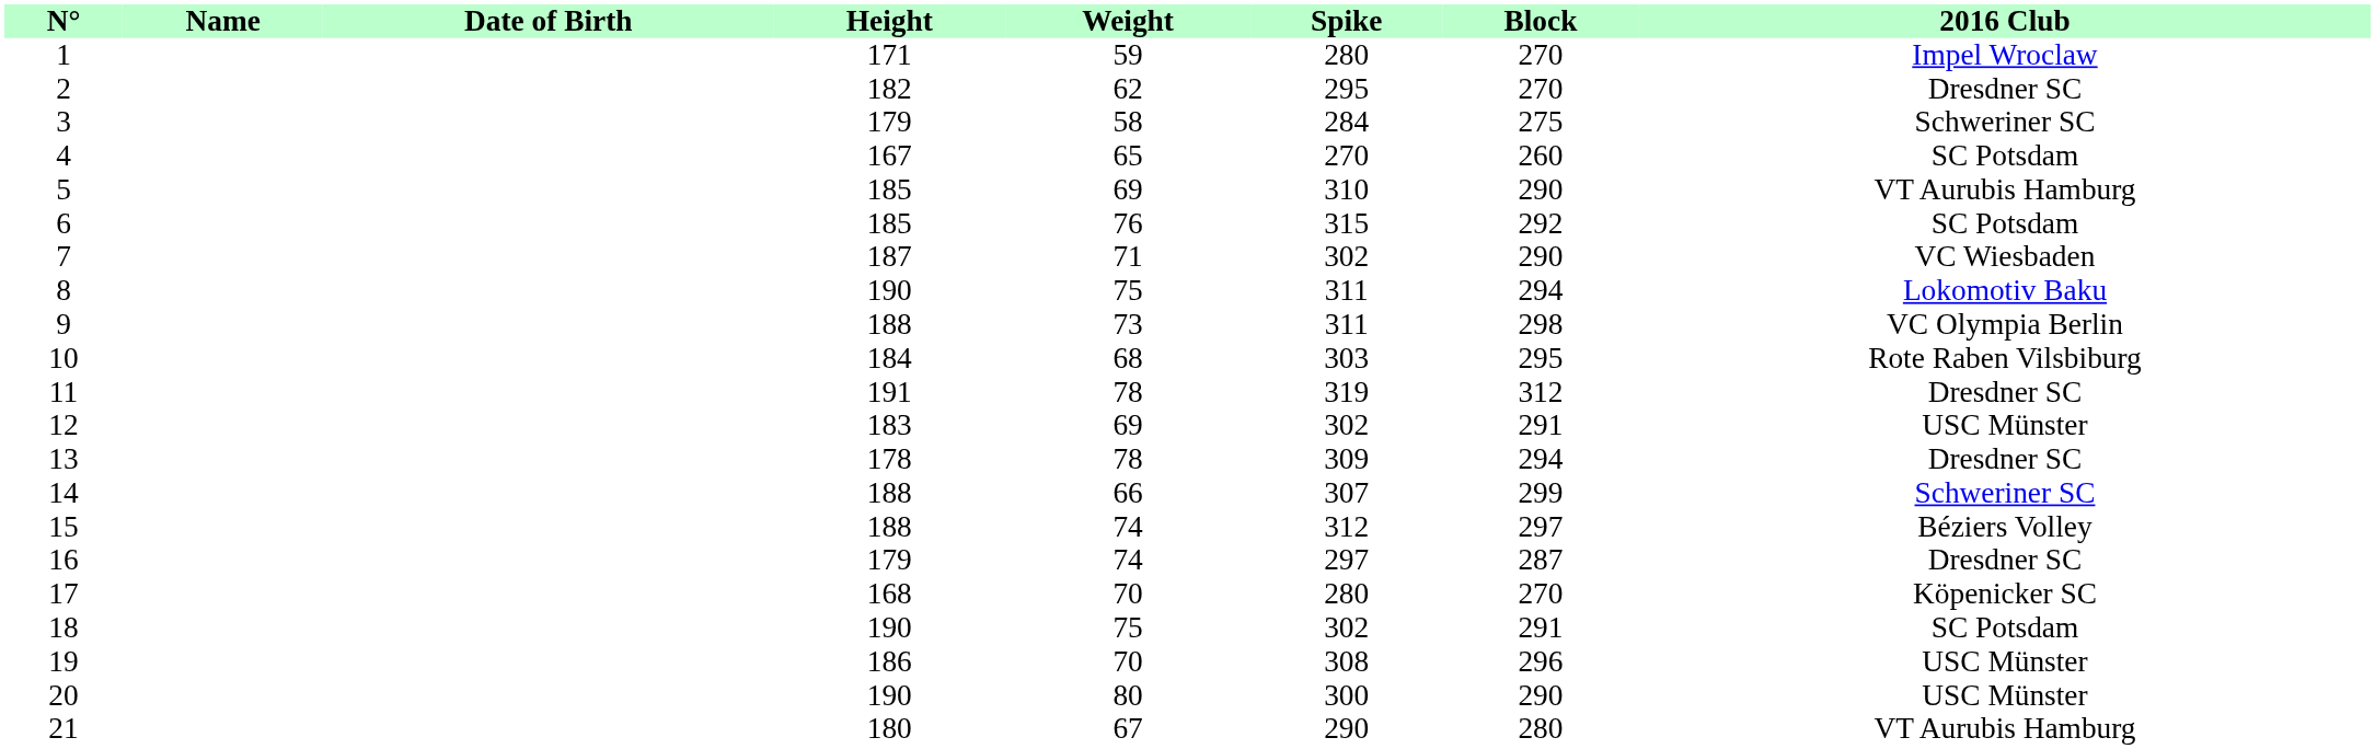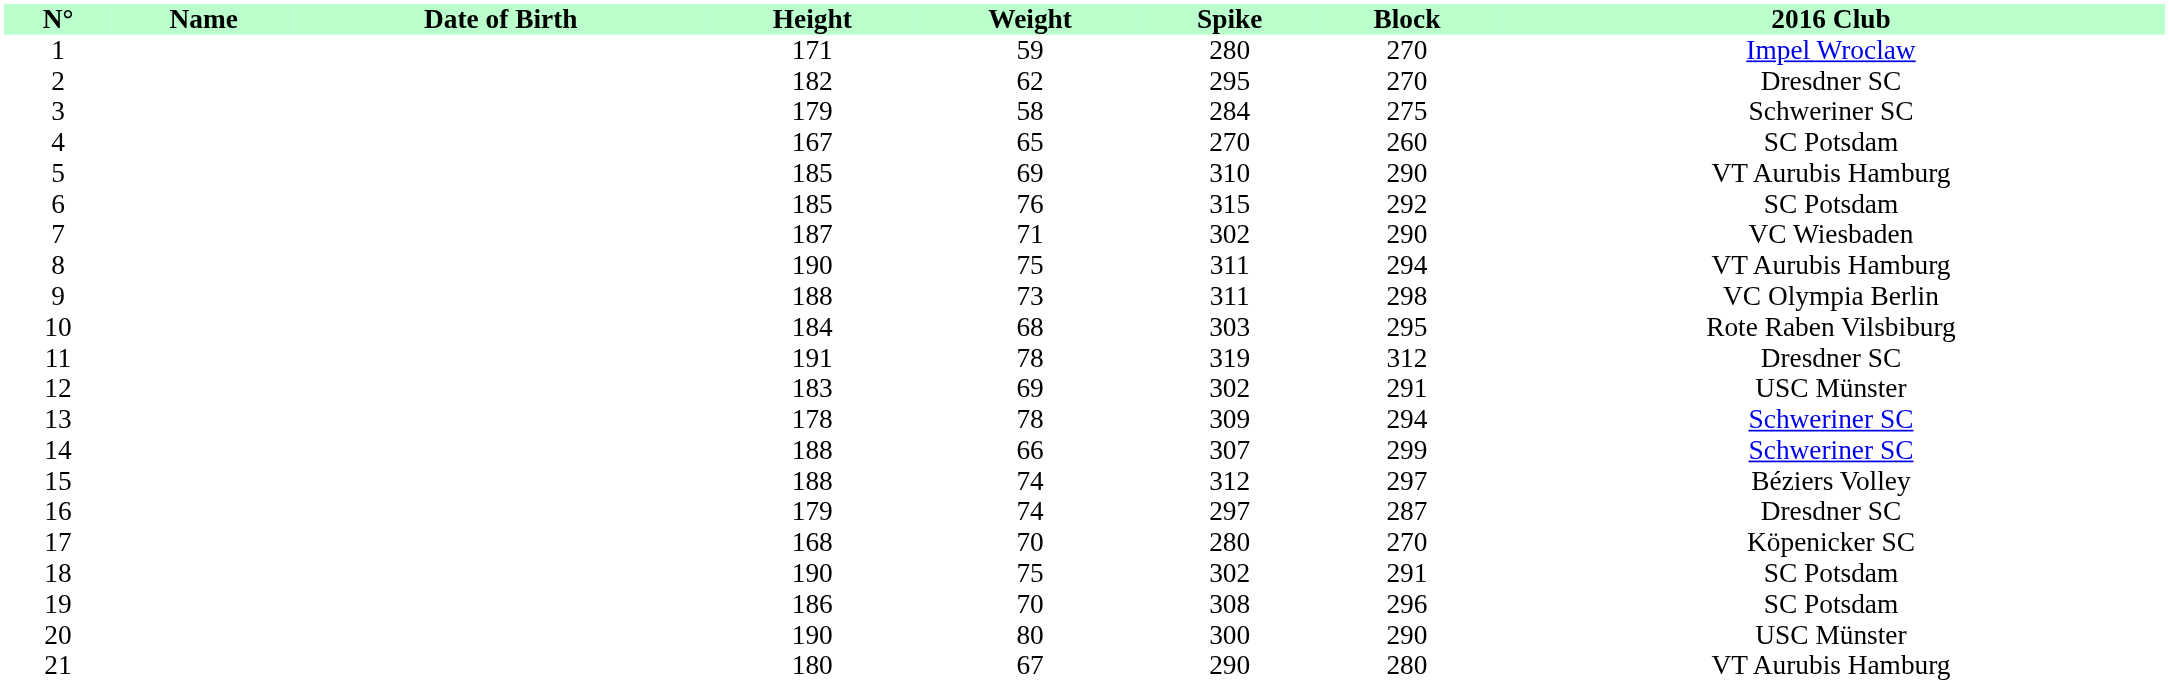8 | 2016 Club: Lokomotiv Baku -> VT Aurubis Hamburg
13 | 2016 Club: Dresdner SC -> Schweriner SC
19 | 2016 Club: USC Münster -> SC Potsdam
